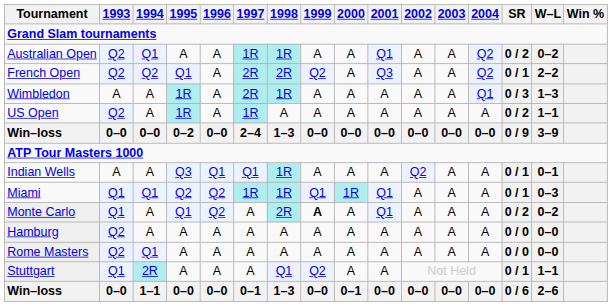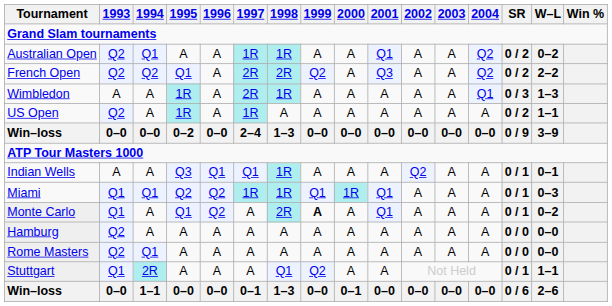French Open | SR: 0 / 1 -> 0 / 2
Monte Carlo | SR: 0 / 2 -> 0 / 1
